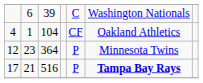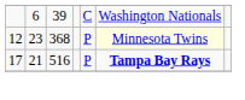- row: 4 | 1 | 104 | CF | Oakland Athletics
12 | column 3: 364 -> 368
12 | column 6: no background -> lightyellow background
